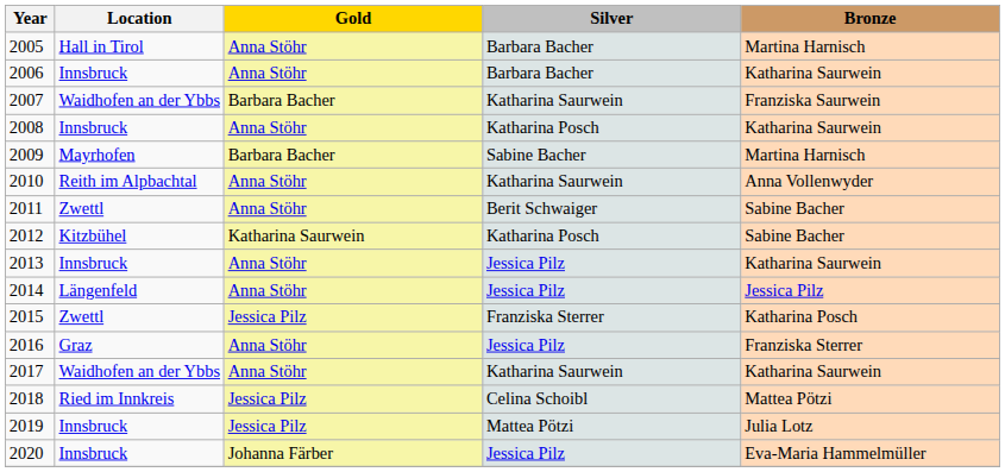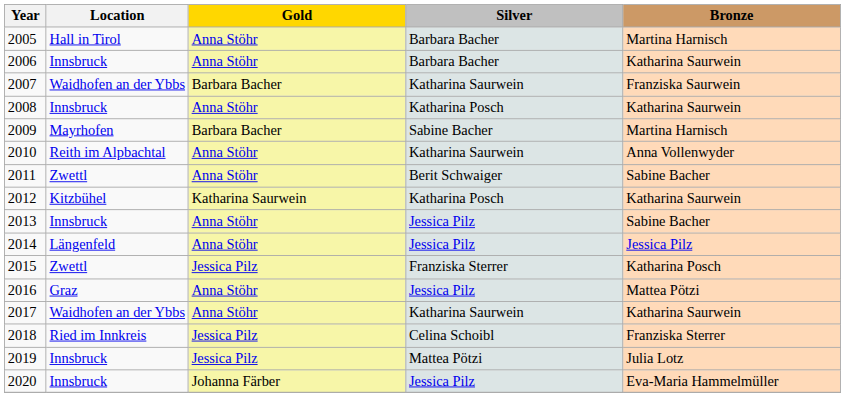2012 | Bronze: Sabine Bacher -> Katharina Saurwein
2013 | Bronze: Katharina Saurwein -> Sabine Bacher
2016 | Bronze: Franziska Sterrer -> Mattea Pötzi
2018 | Bronze: Mattea Pötzi -> Franziska Sterrer
